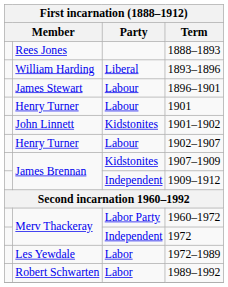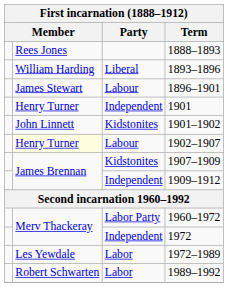1901 | Party: Labour -> Independent
1902–1907 | column 2: no background -> lightyellow background
